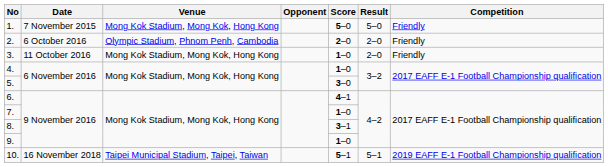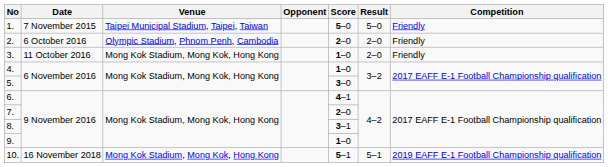1. | Venue: Mong Kok Stadium, Mong Kok, Hong Kong -> Taipei Municipal Stadium, Taipei, Taiwan
7. | Score: 1–0 -> 2–0
10. | Venue: Taipei Municipal Stadium, Taipei, Taiwan -> Mong Kok Stadium, Mong Kok, Hong Kong
